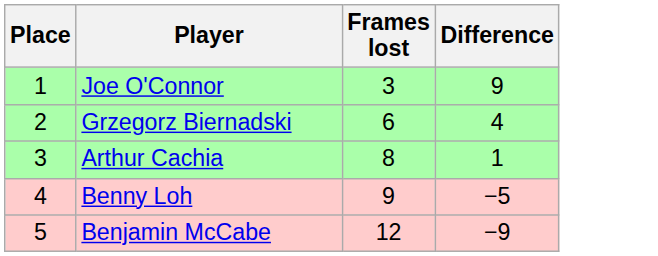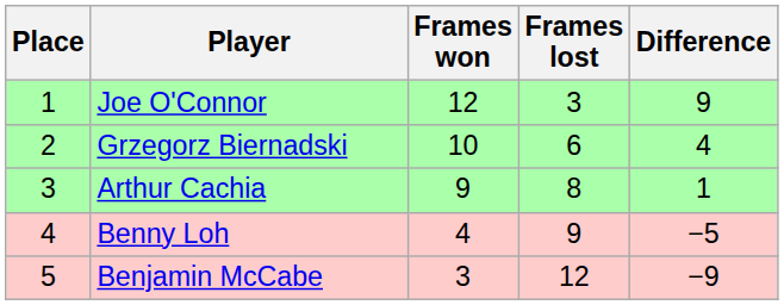+ column: Frames won | 12 | 10 | 9 | 4 | 3
